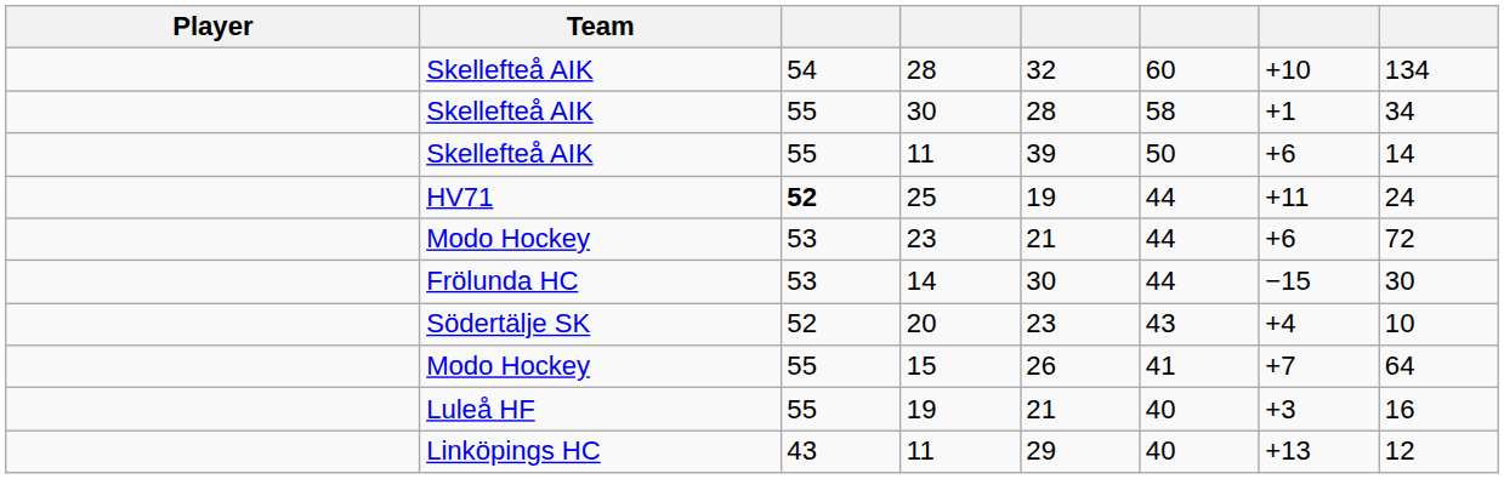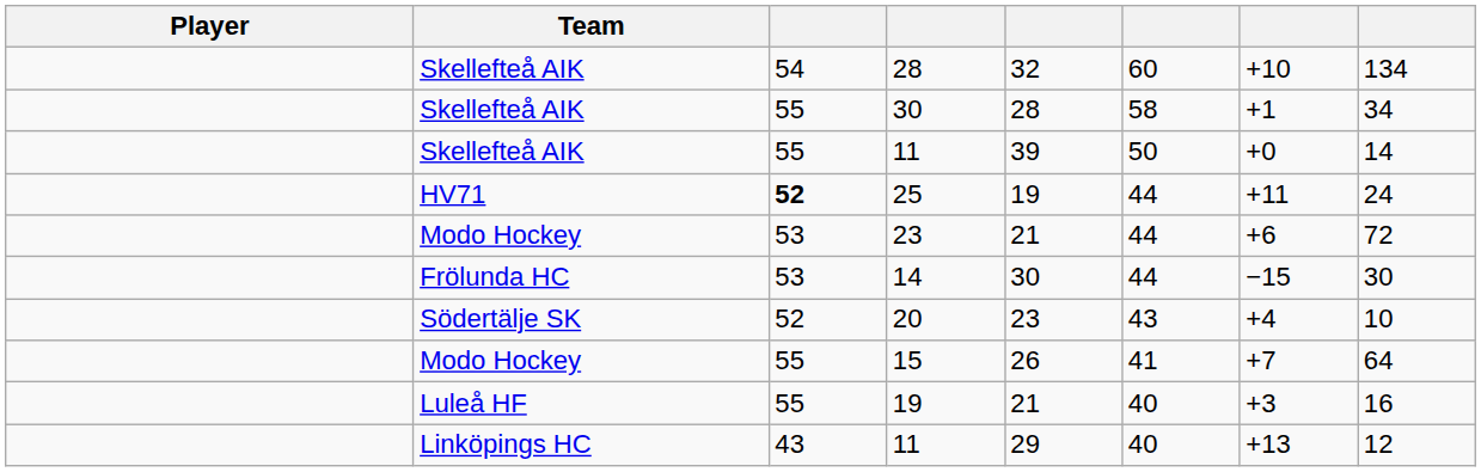Skellefteå AIK / 11 | column 7: +6 -> +0
